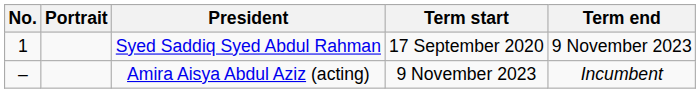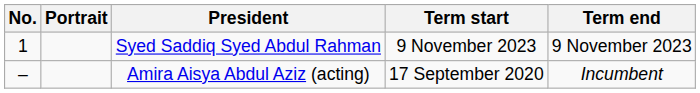Syed Saddiq Syed Abdul Rahman | Term start: 17 September 2020 -> 9 November 2023
Amira Aisya Abdul Aziz (acting) | Term start: 9 November 2023 -> 17 September 2020
